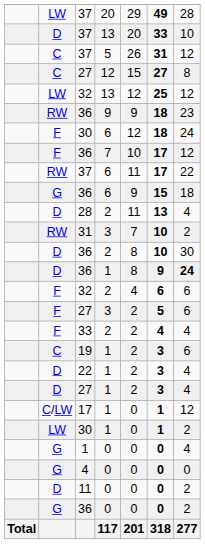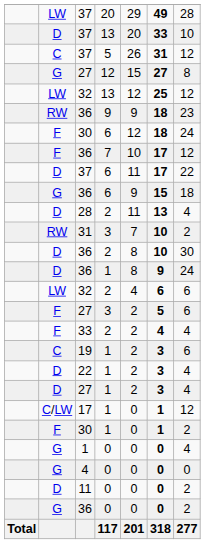27 / 12 | column 2: C -> G
37 / 6 | column 2: RW -> D
36 / 1 | column 7: bold -> normal
32 / 2 | column 2: F -> LW
30 / 1 | column 2: LW -> F
